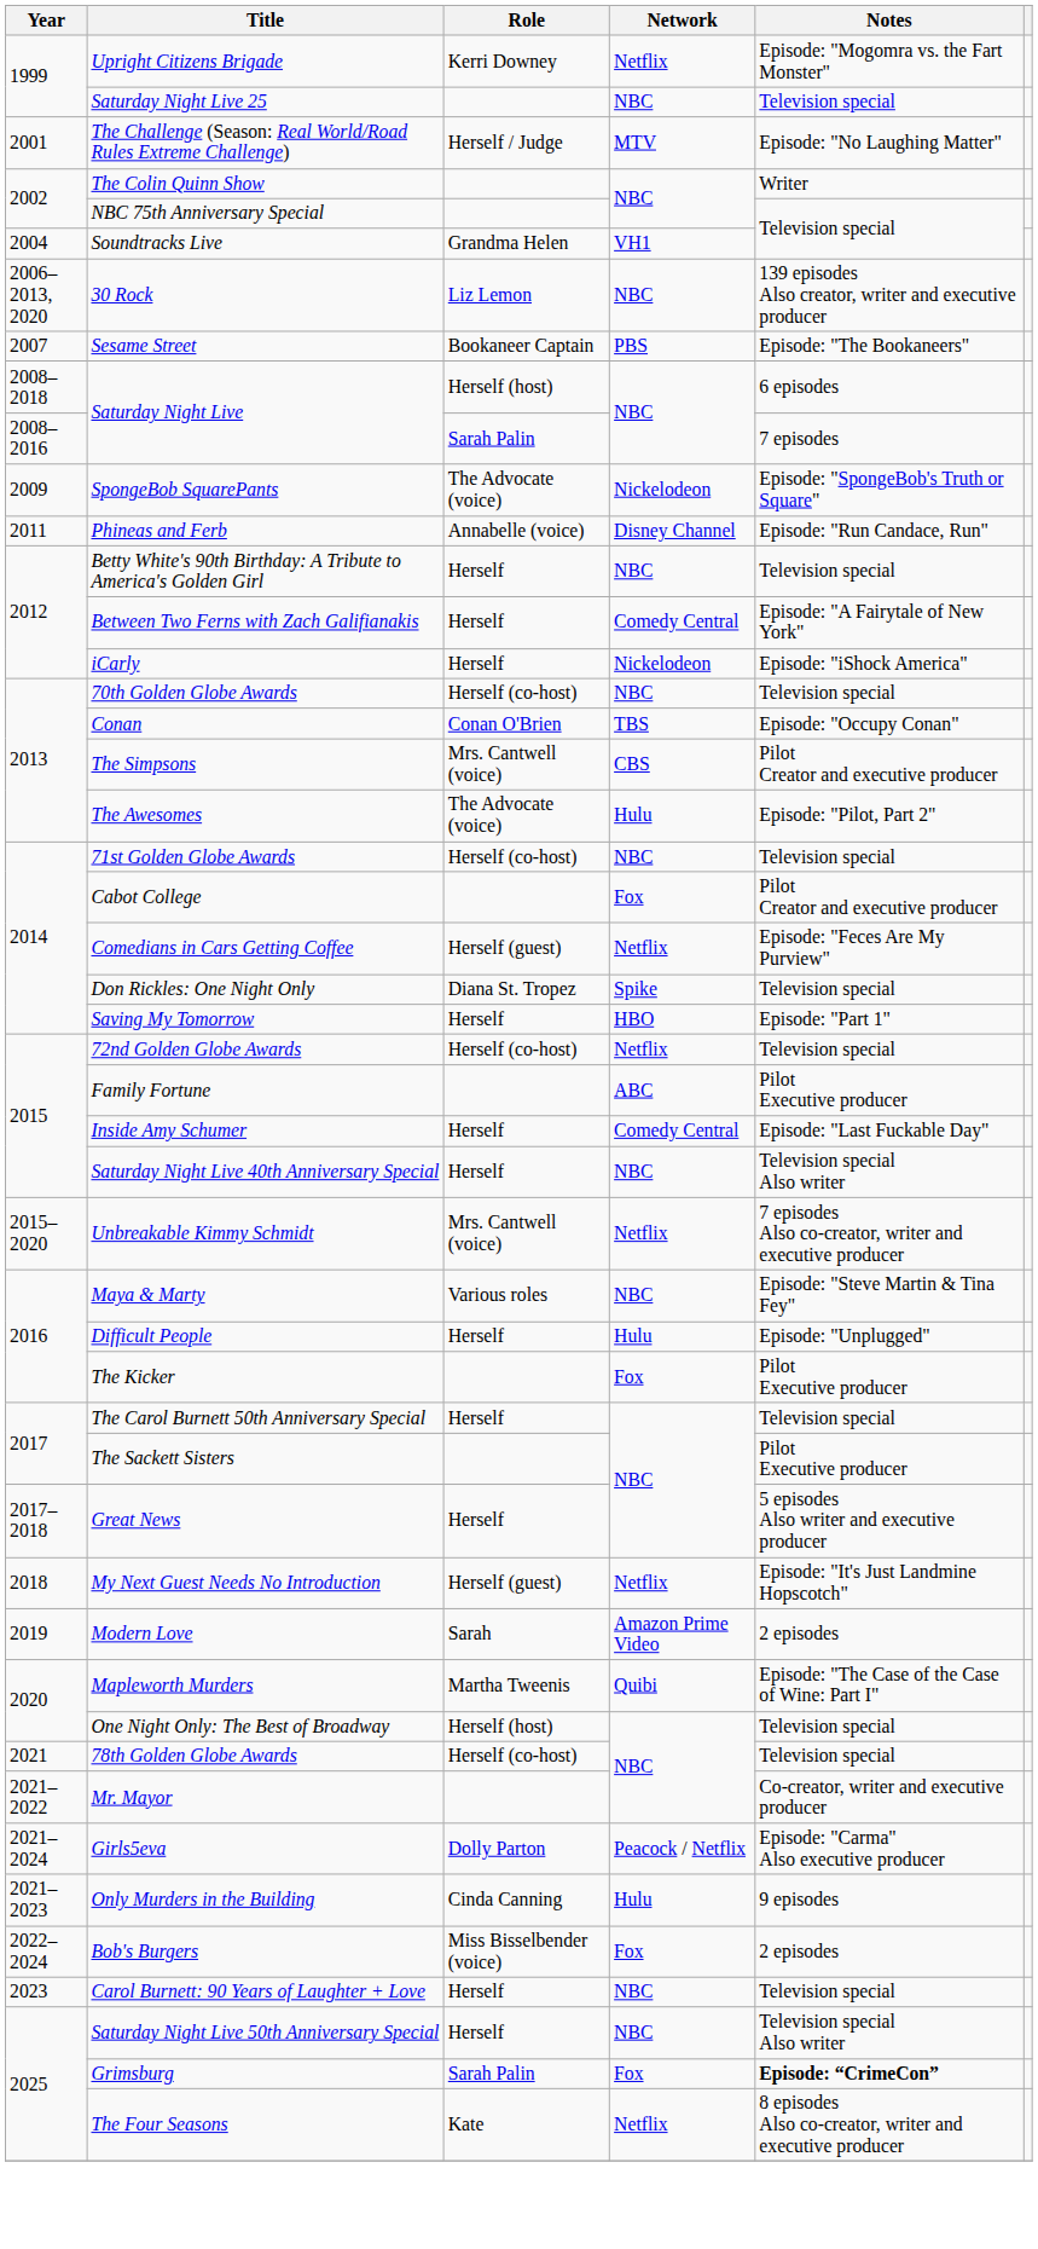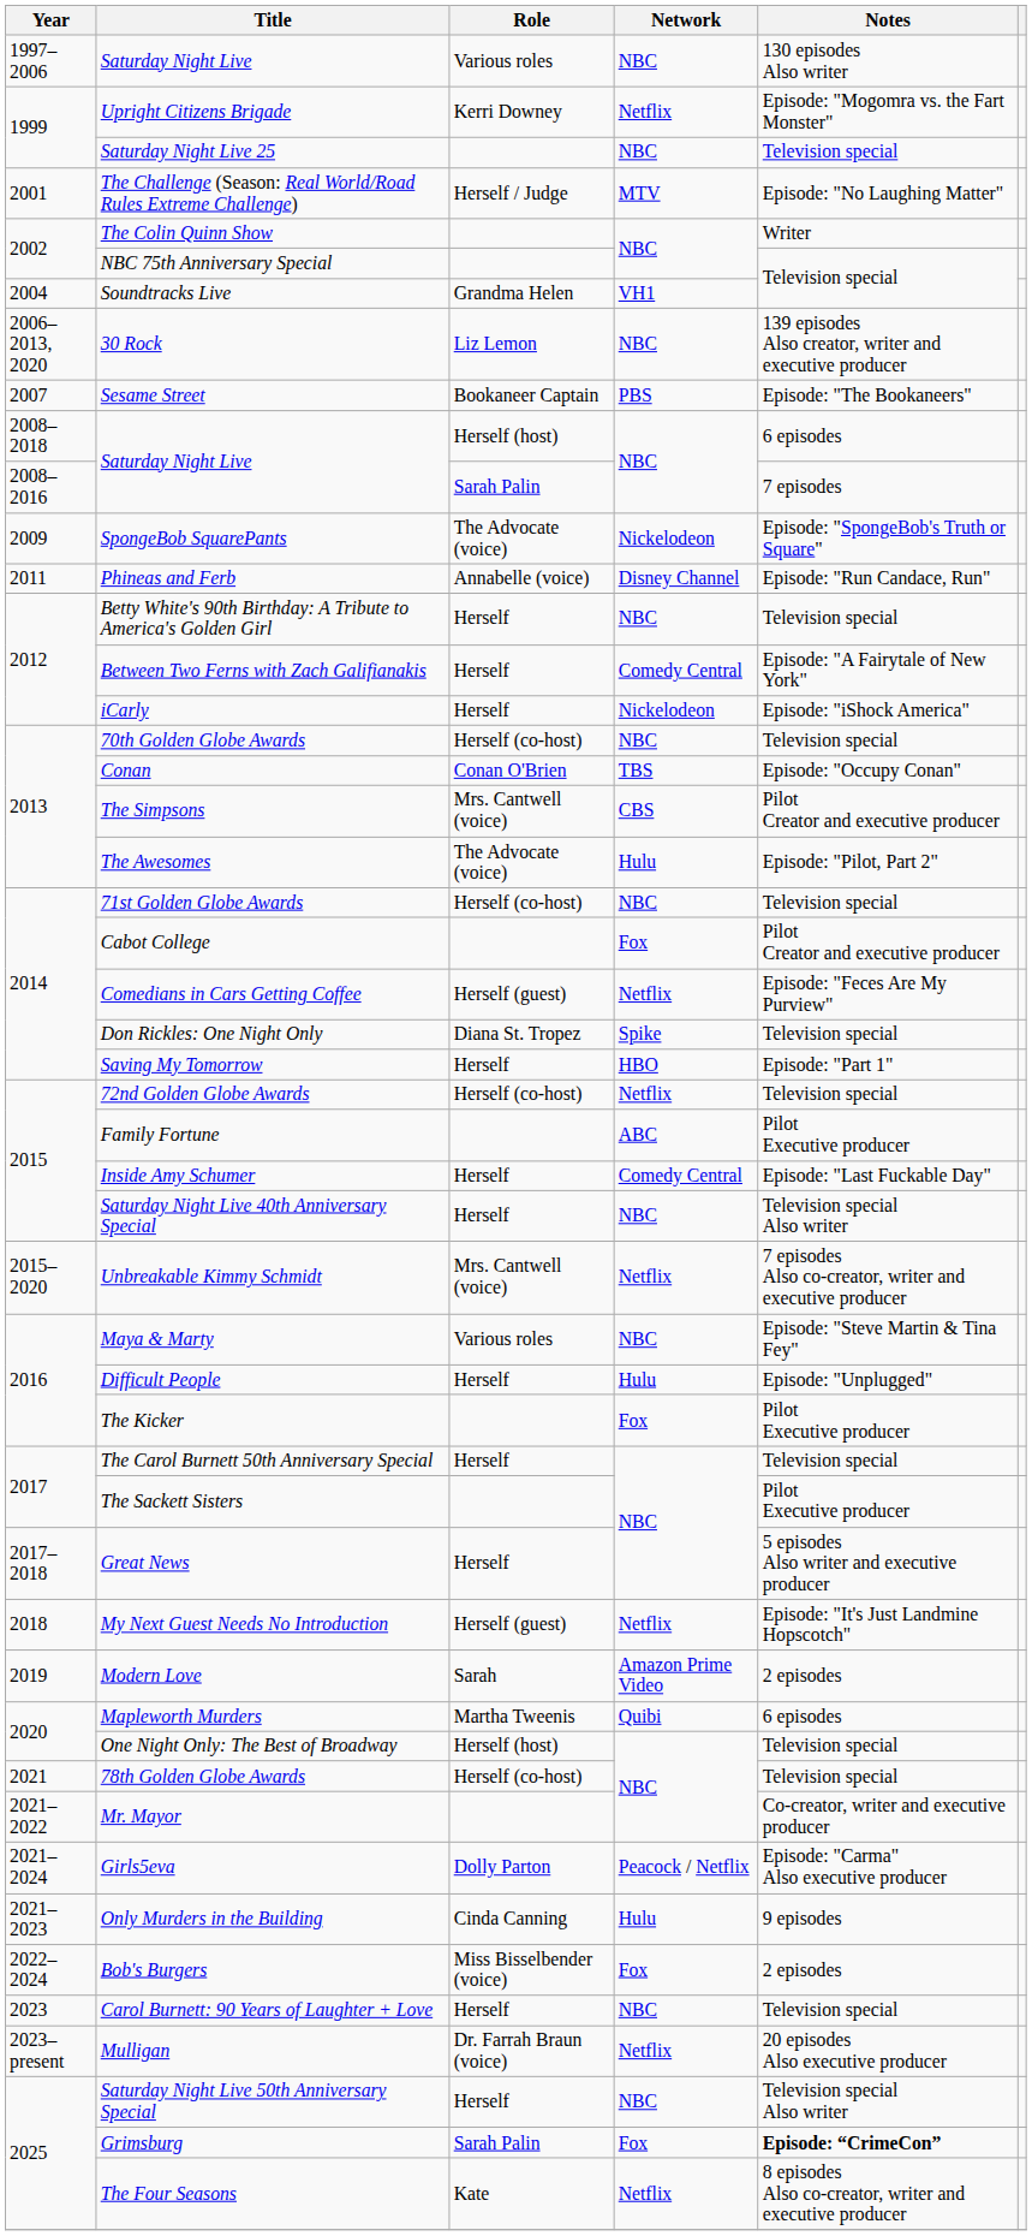+ row: 1997–2006 | Saturday Night Live | Various roles | NBC | 130 episodes Also writer
Mapleworth Murders | Notes: Episode: "The Case of the Case of Wine: Part I" -> 6 episodes
+ row: 2023–present | Mulligan | Dr. Farrah Braun (voice) | Netflix | 20 episodes Also executive producer
